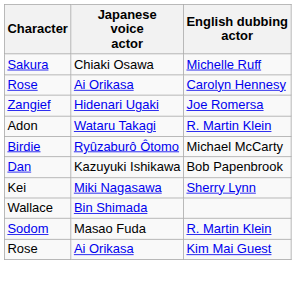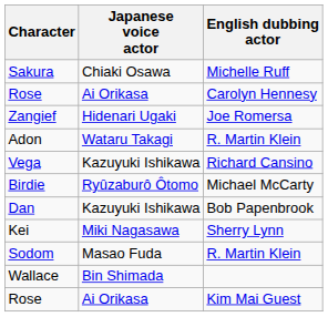+ row: Vega | Kazuyuki Ishikawa | Richard Cansino
rows swapped: Sodom <-> Wallace
